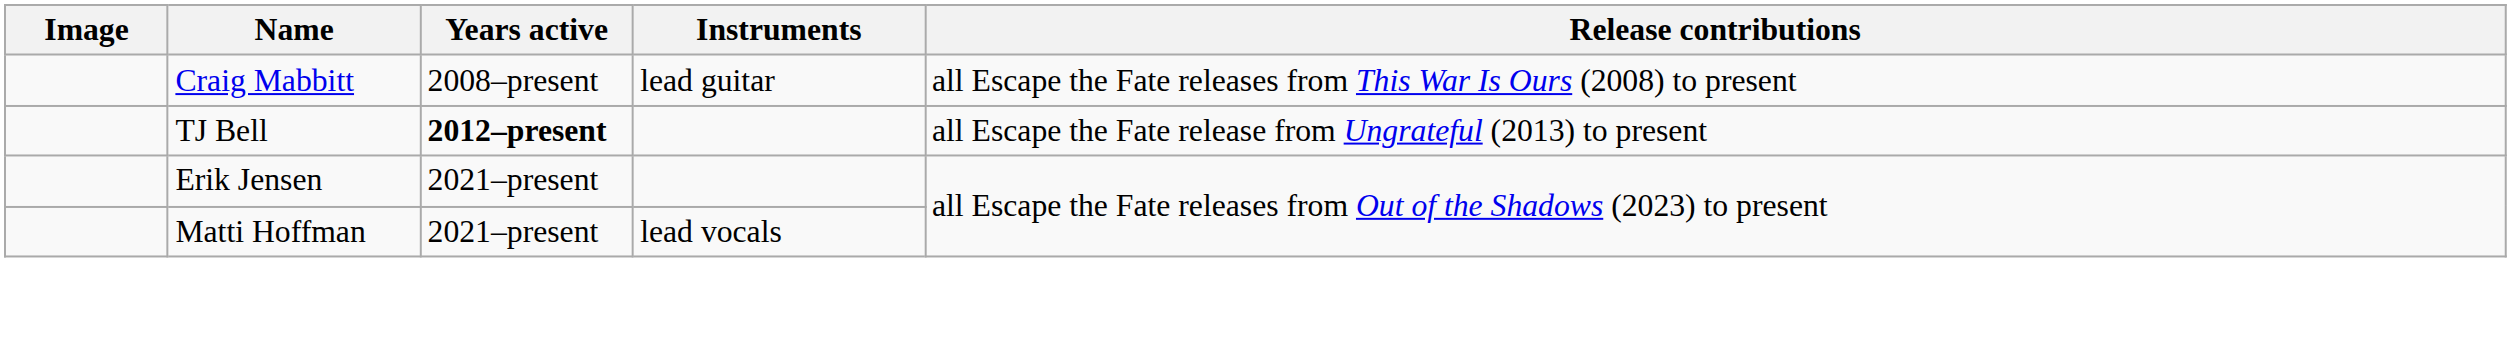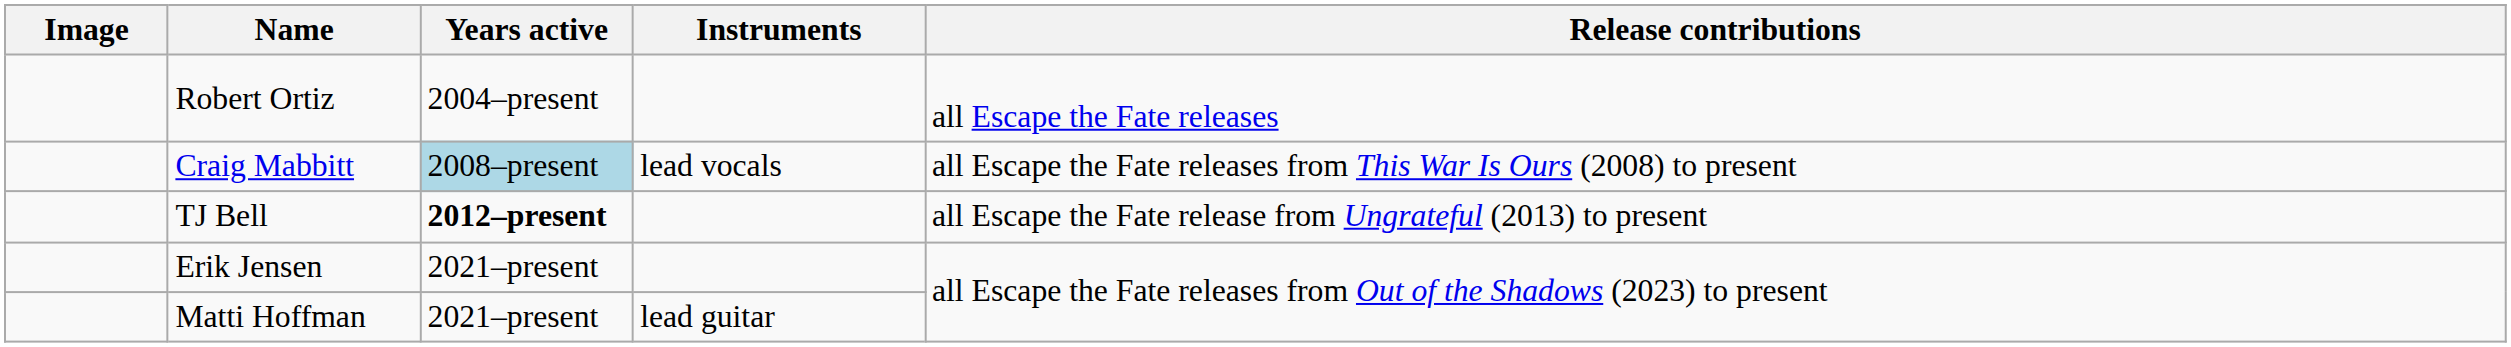+ row: Robert Ortiz | 2004–present | all Escape the Fate releases
Craig Mabbitt | Years active: no background -> lightblue background
Craig Mabbitt | Instruments: lead guitar -> lead vocals
Matti Hoffman | Instruments: lead vocals -> lead guitar
